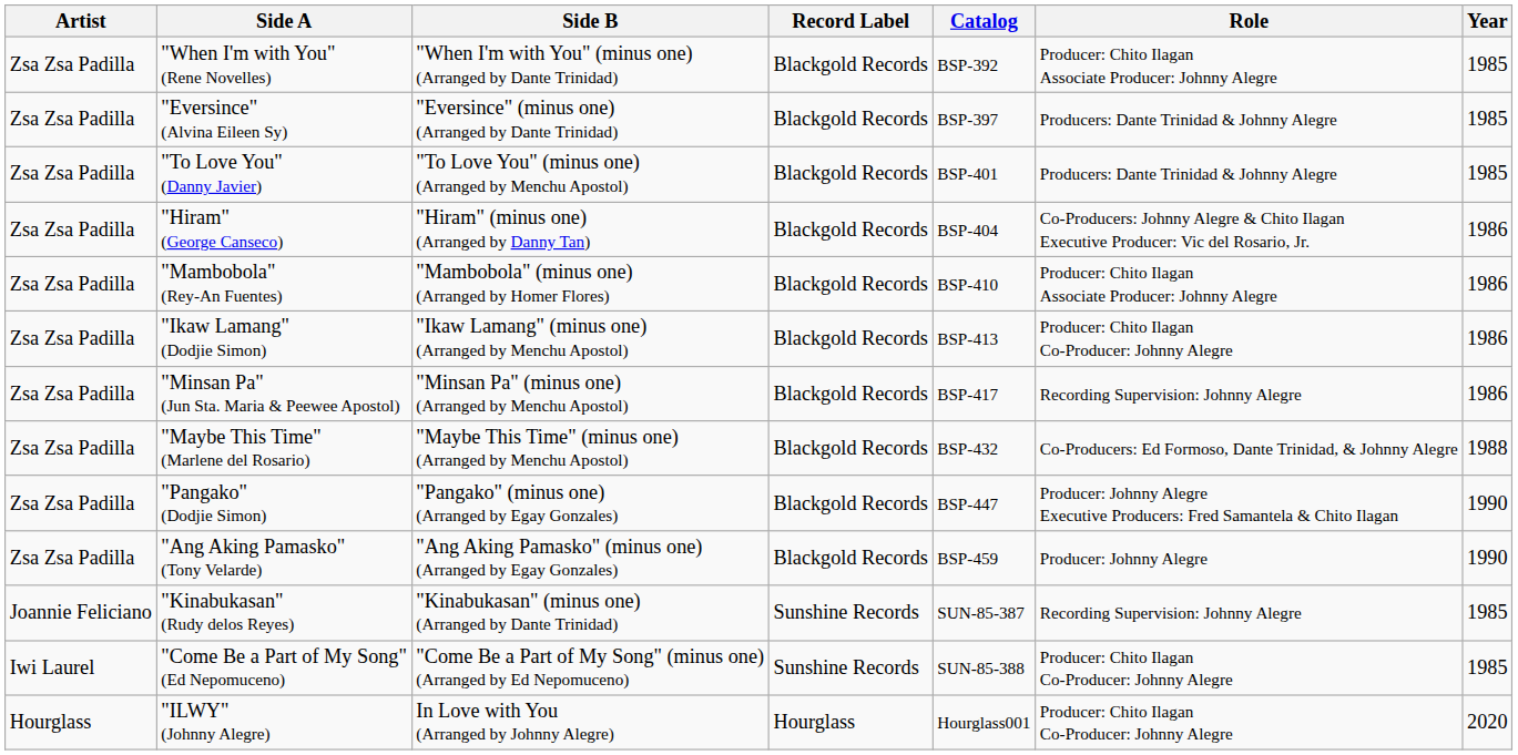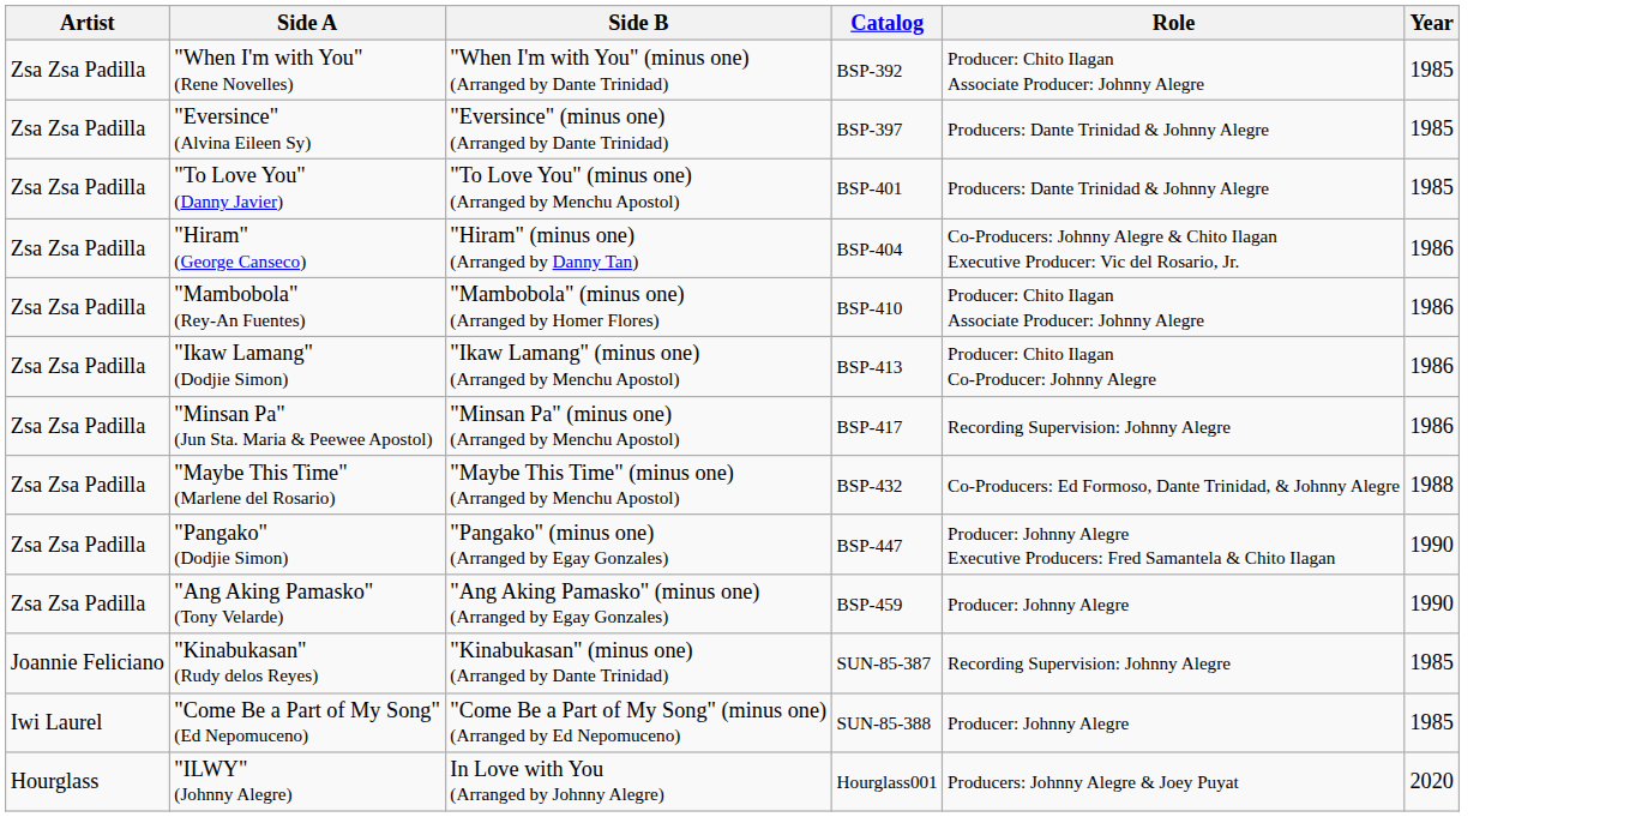- column: Record Label | Blackgold Records | Blackgold Records | Blackgold Records | Blackgold Records | Blackgold Records | Blackgold Records | Blackgold Records | Blackgold Records | Blackgold Records | Blackgold Records | Sunshine Records | Sunshine Records | Hourglass
"Come Be a Part of My Song" (Ed Nepomuceno) | Role: Producer: Chito Ilagan Co-Producer: Johnny Alegre -> Producer: Johnny Alegre
"ILWY" (Johnny Alegre) | Role: Producer: Chito Ilagan Co-Producer: Johnny Alegre -> Producers: Johnny Alegre & Joey Puyat
